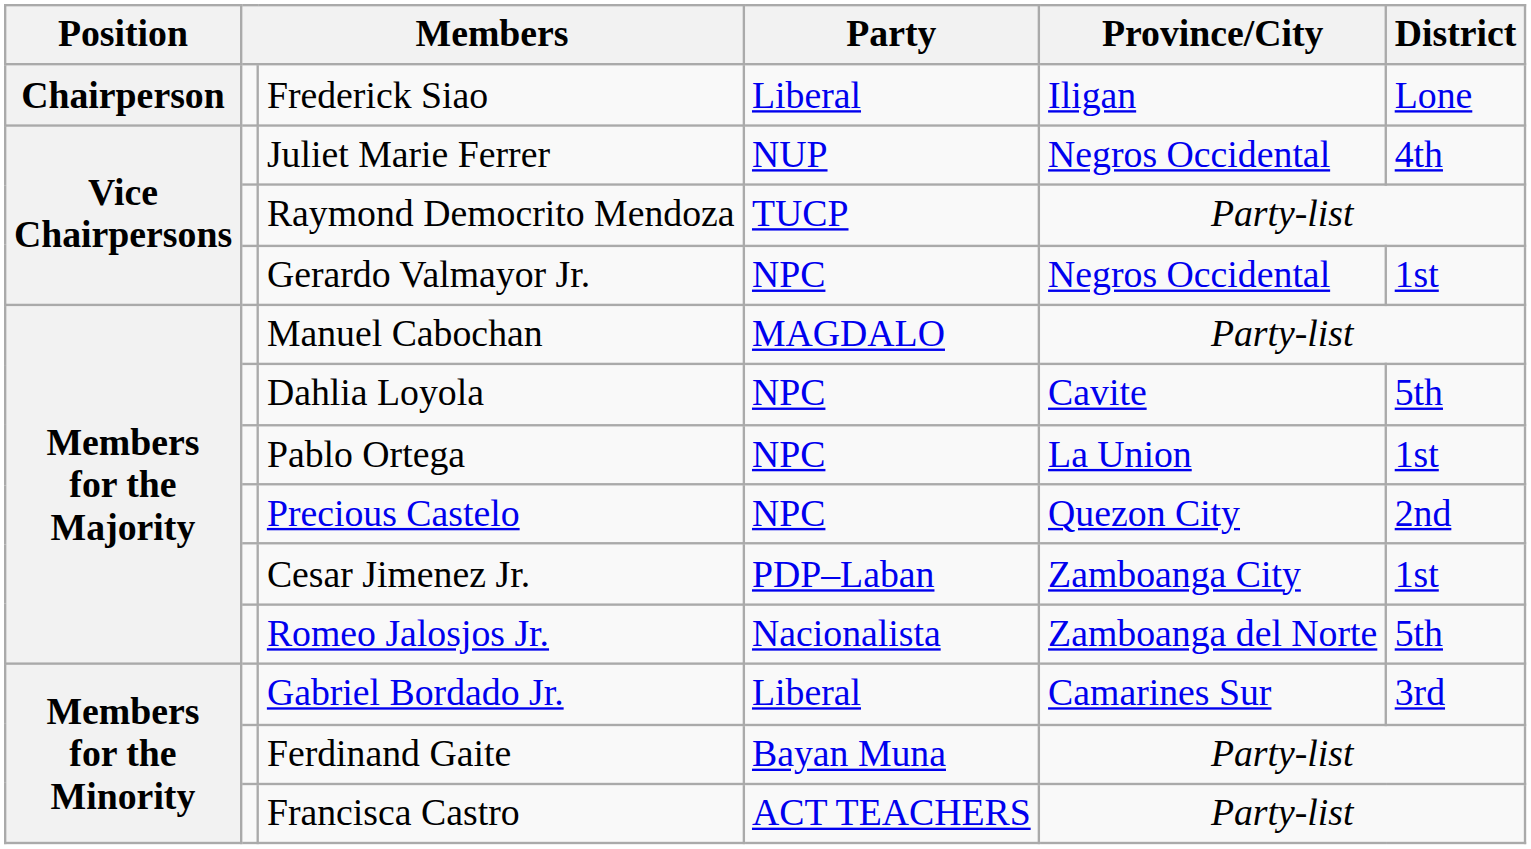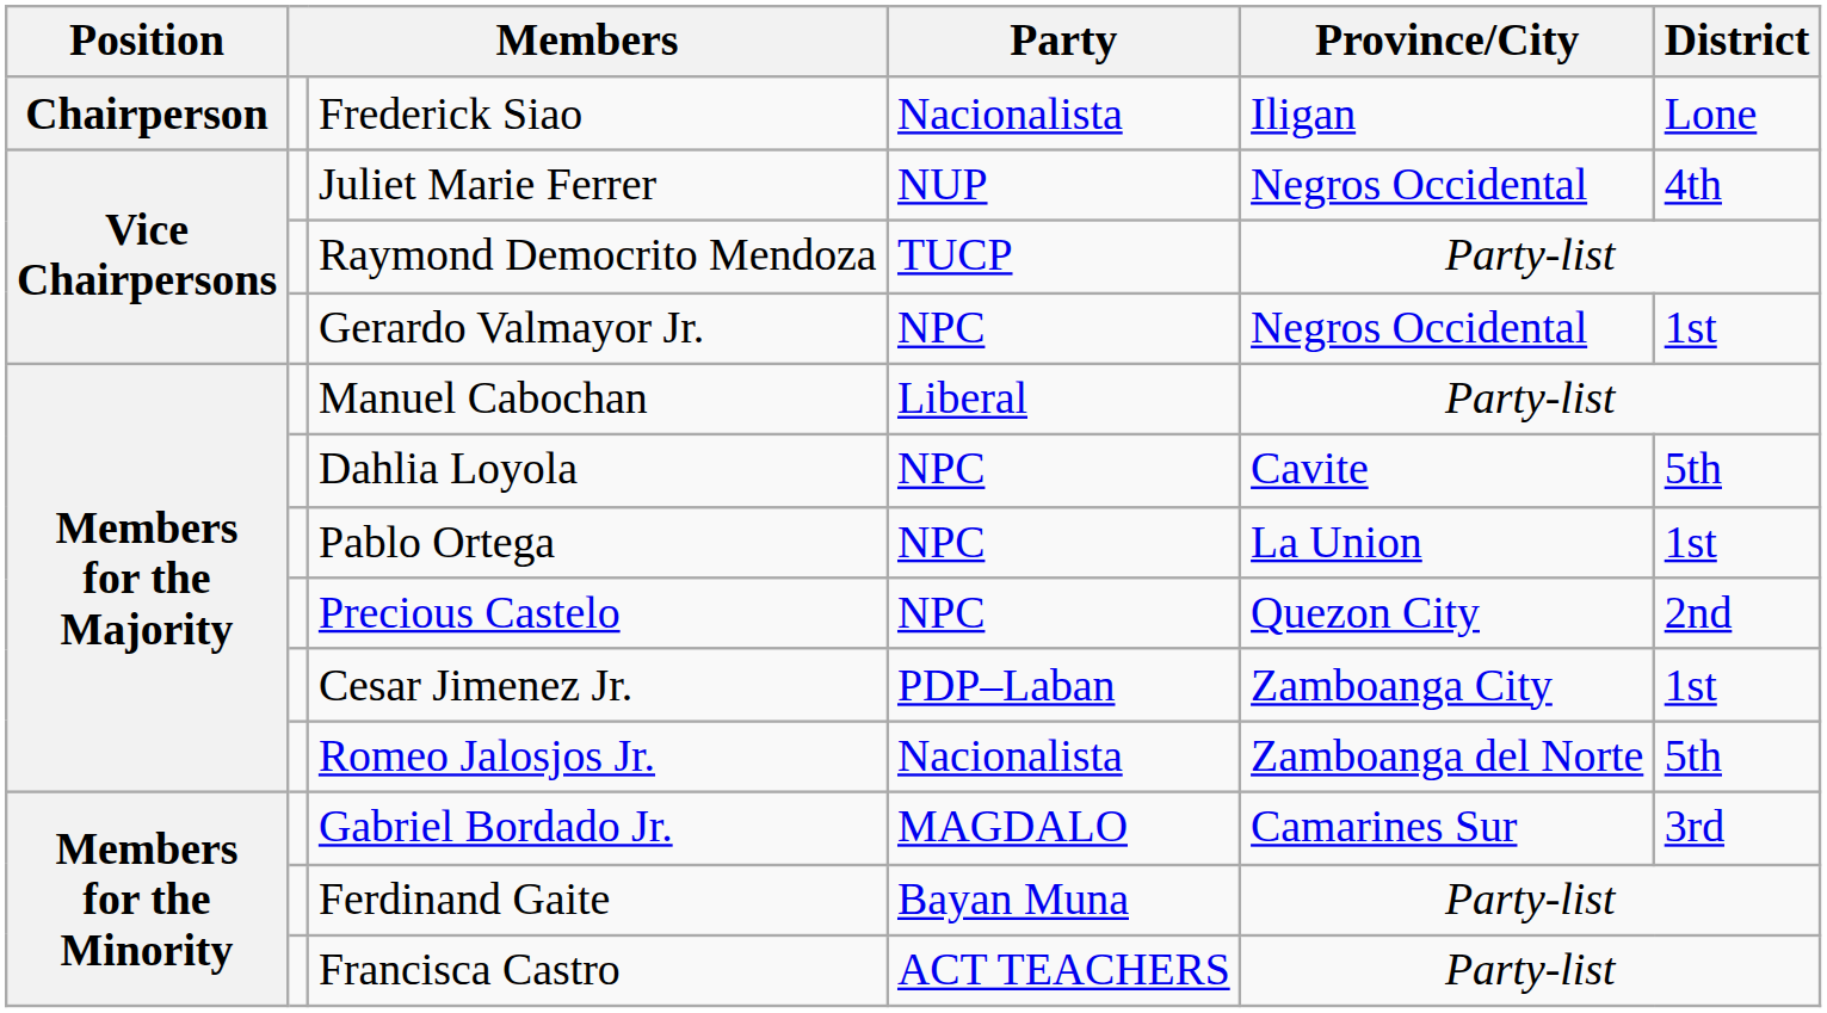Frederick Siao | Party: Liberal -> Nacionalista
Manuel Cabochan | Party: MAGDALO -> Liberal
Gabriel Bordado Jr. | Party: Liberal -> MAGDALO
